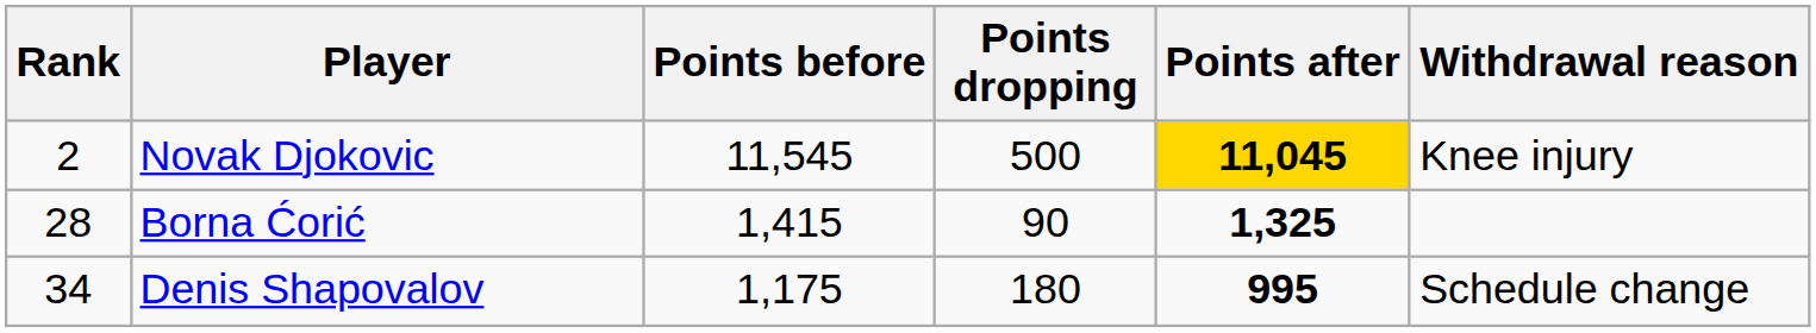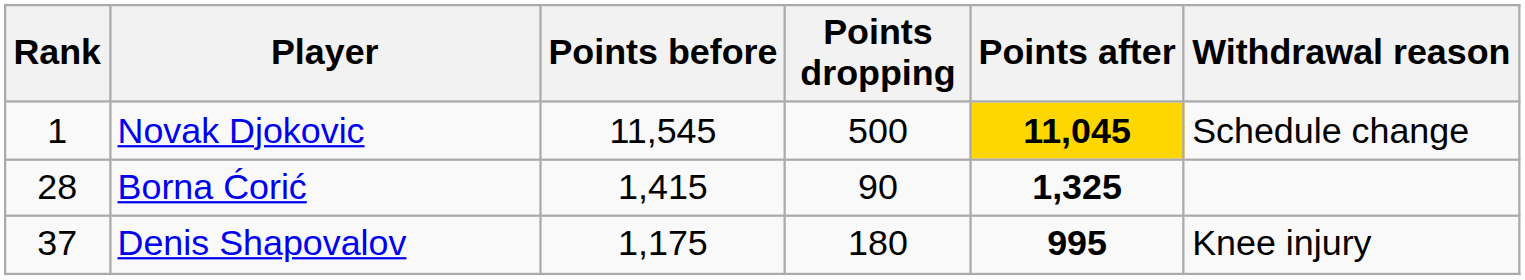Novak Djokovic | Rank: 2 -> 1
Novak Djokovic | Withdrawal reason: Knee injury -> Schedule change
Denis Shapovalov | Rank: 34 -> 37
Denis Shapovalov | Withdrawal reason: Schedule change -> Knee injury
